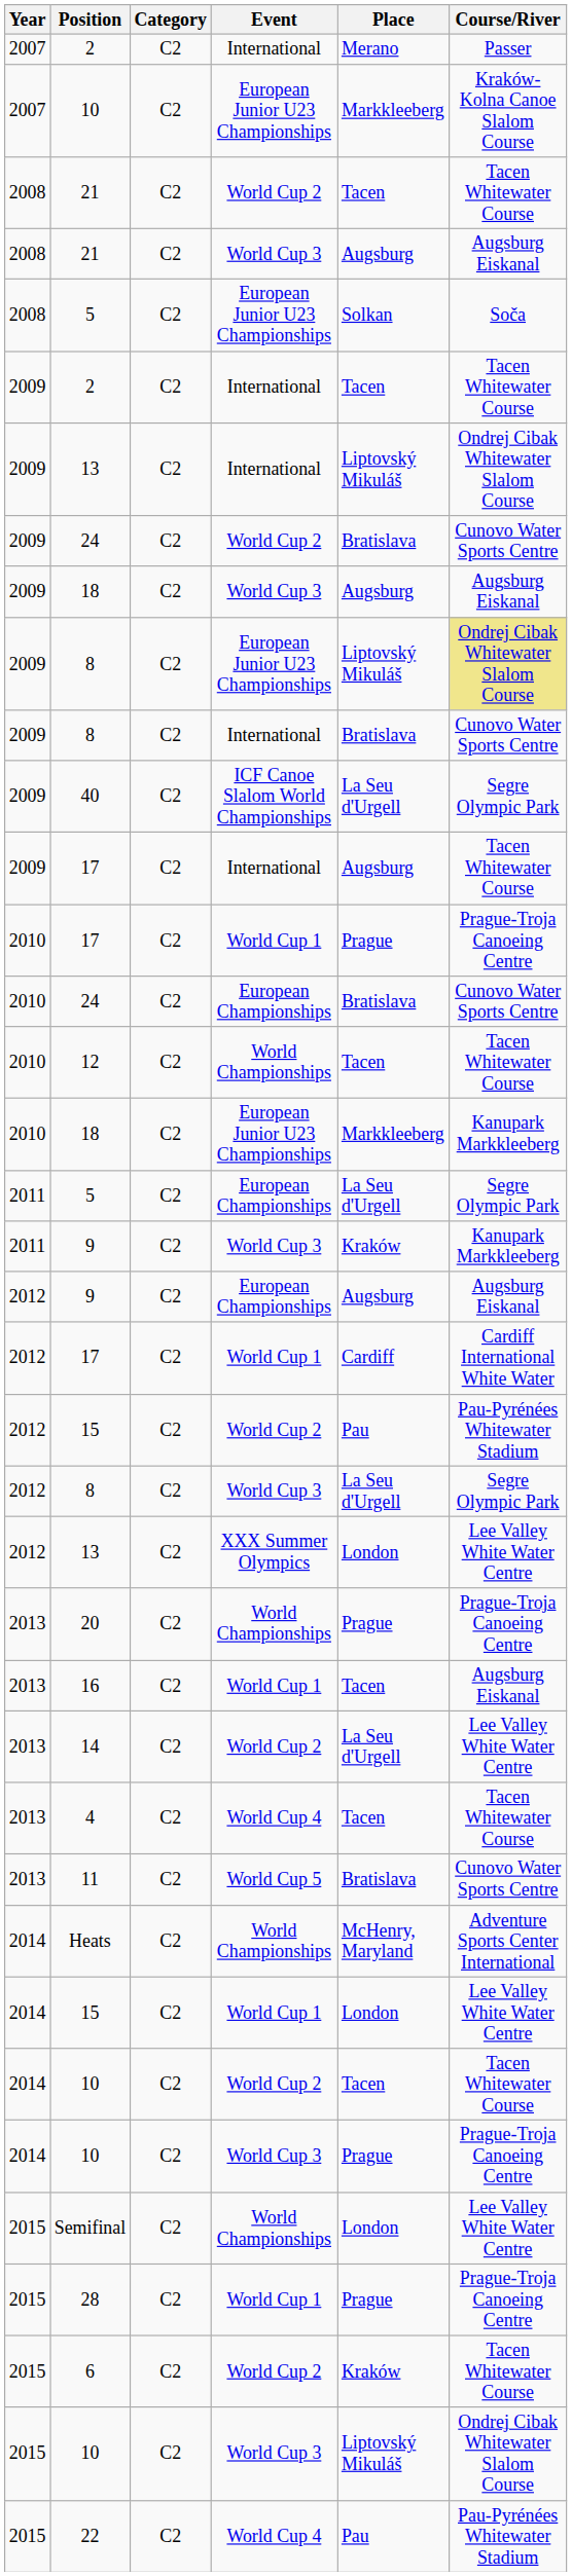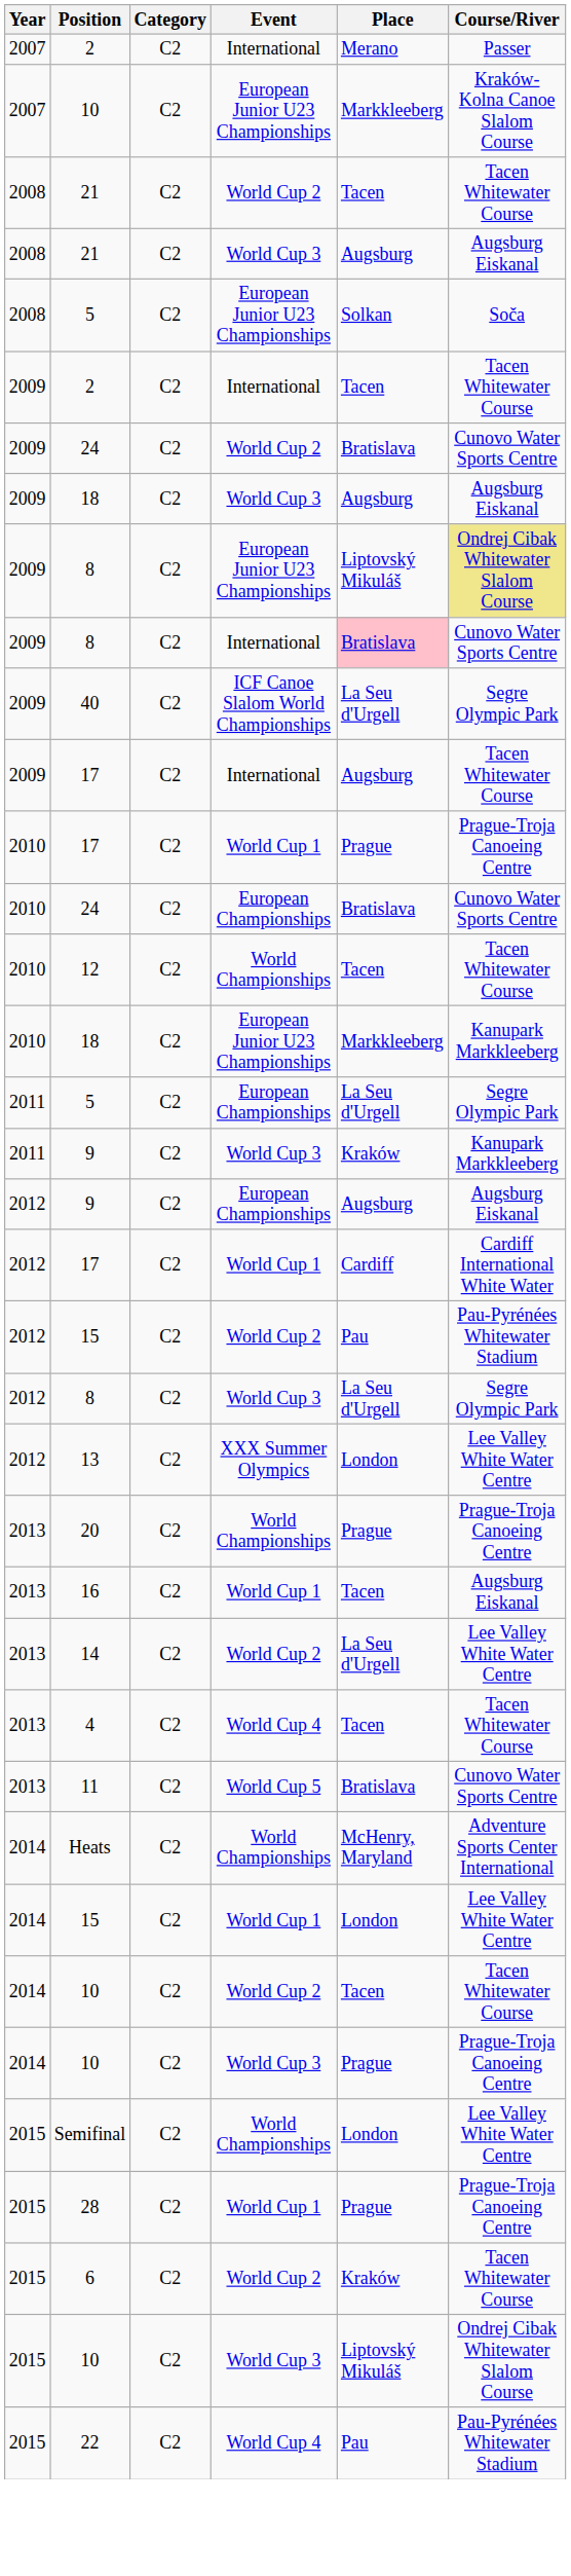- row: 2009 | 13 | C2 | International | Liptovský Mikuláš | Ondrej Cibak Whitewater Slalom Course
8 / International | Place: no background -> pink background
